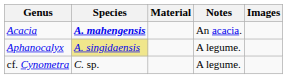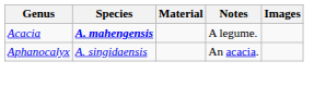Acacia | Notes: An acacia. -> A legume.
Aphanocalyx | Species: khaki background -> no background
Aphanocalyx | Notes: A legume. -> An acacia.
- row: cf. Cynometra | C. sp. | A legume.
